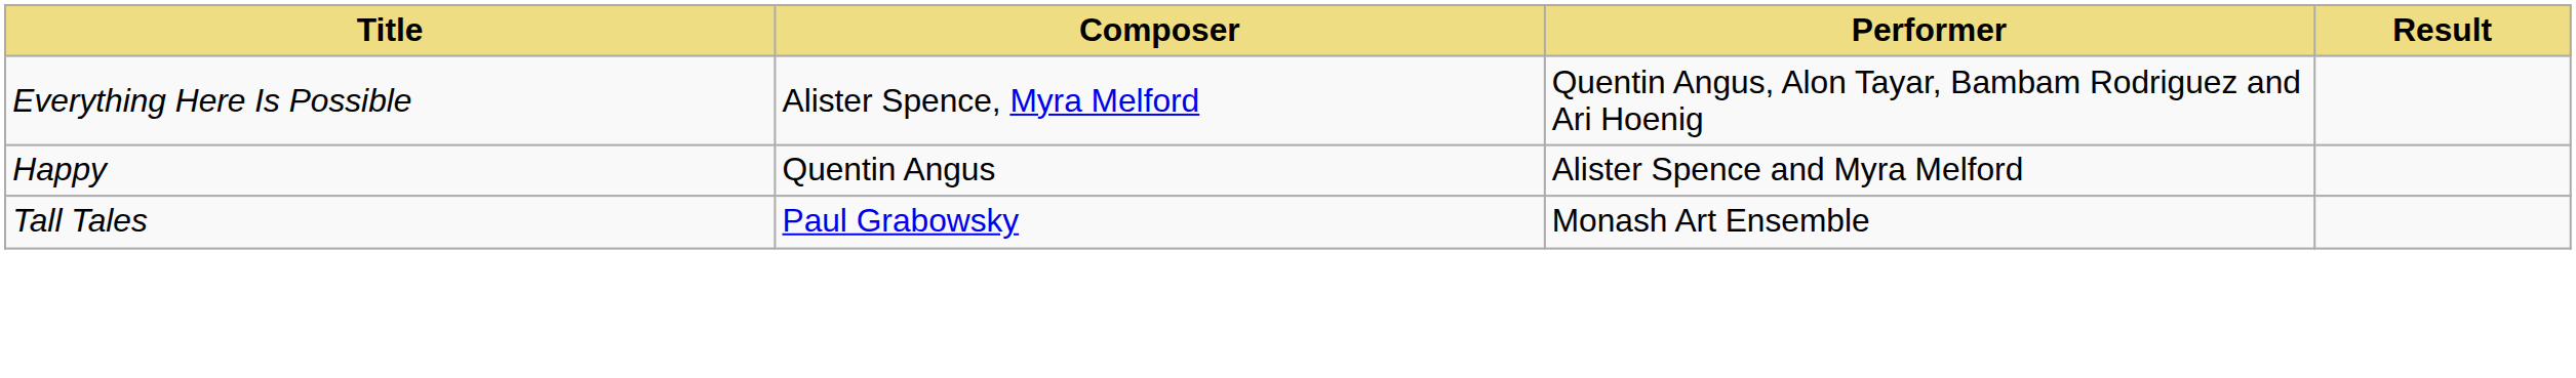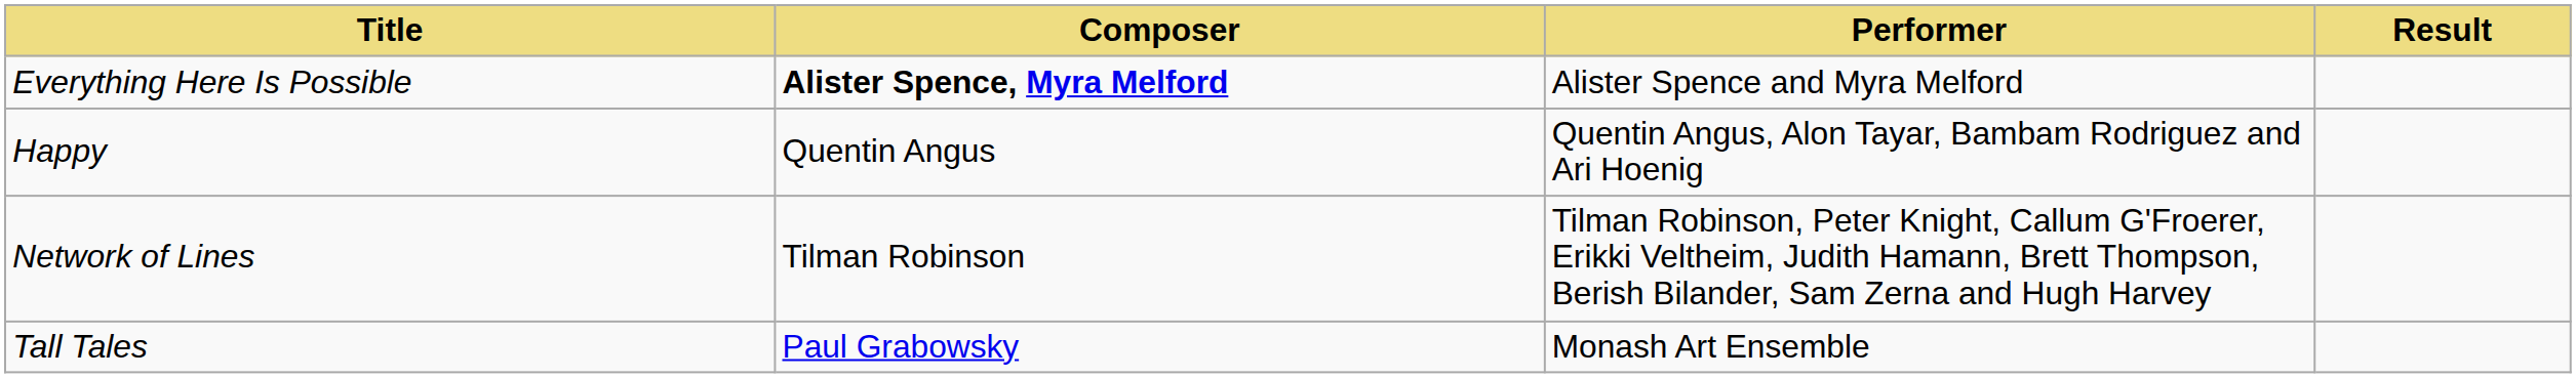Everything Here Is Possible | Composer: normal -> bold
Everything Here Is Possible | Performer: Quentin Angus, Alon Tayar, Bambam Rodriguez and Ari Hoenig -> Alister Spence and Myra Melford
Happy | Performer: Alister Spence and Myra Melford -> Quentin Angus, Alon Tayar, Bambam Rodriguez and Ari Hoenig
+ row: Network of Lines | Tilman Robinson | Tilman Robinson, Peter Knight, Callum G'Froerer, Erikki Veltheim, Judith Hamann, Brett Thompson, Berish Bilander, Sam Zerna and Hugh Harvey
